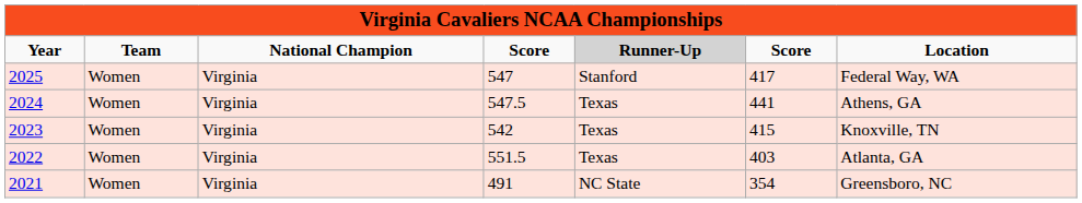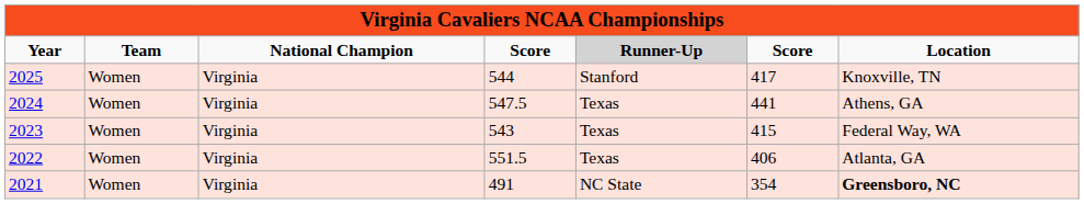2025 | column 4: 547 -> 544
2025 | column 7: Federal Way, WA -> Knoxville, TN
2023 | column 4: 542 -> 543
2023 | column 7: Knoxville, TN -> Federal Way, WA
2022 | column 6: 403 -> 406
2021 | column 7: normal -> bold
